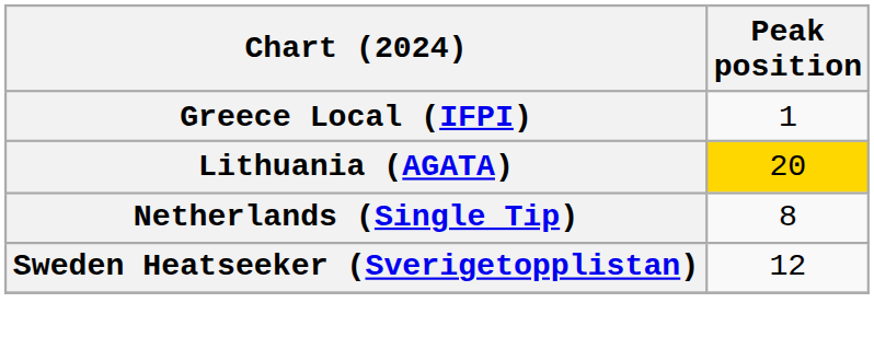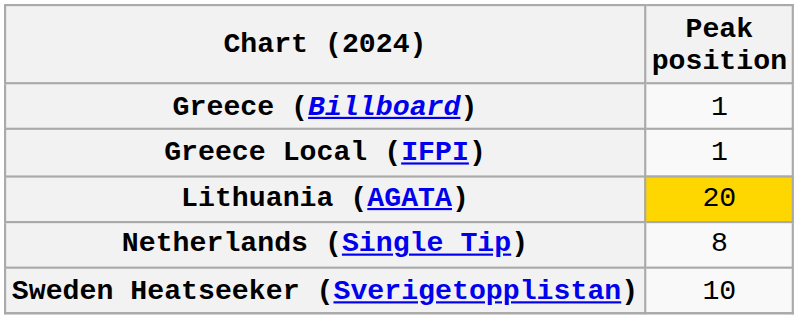+ row: Greece (Billboard) | 1
Sweden Heatseeker (Sverigetopplistan) | Peak position: 12 -> 10
